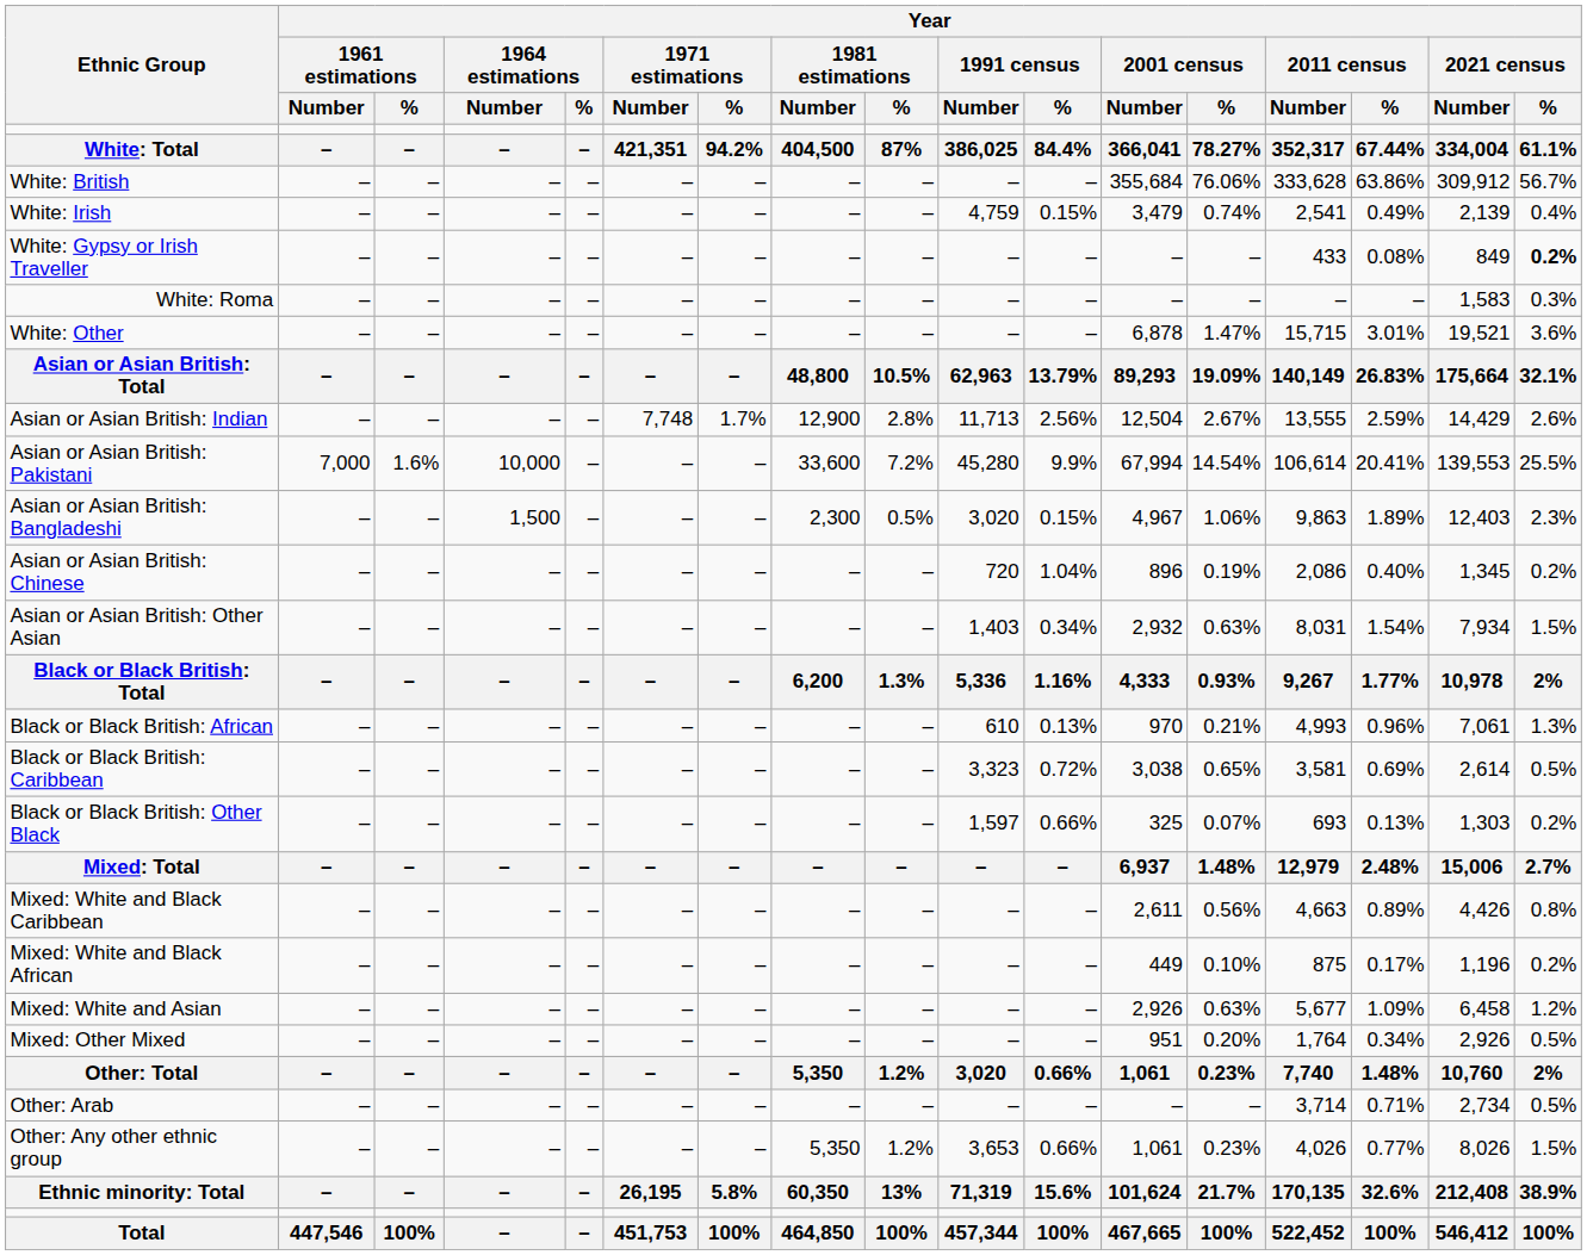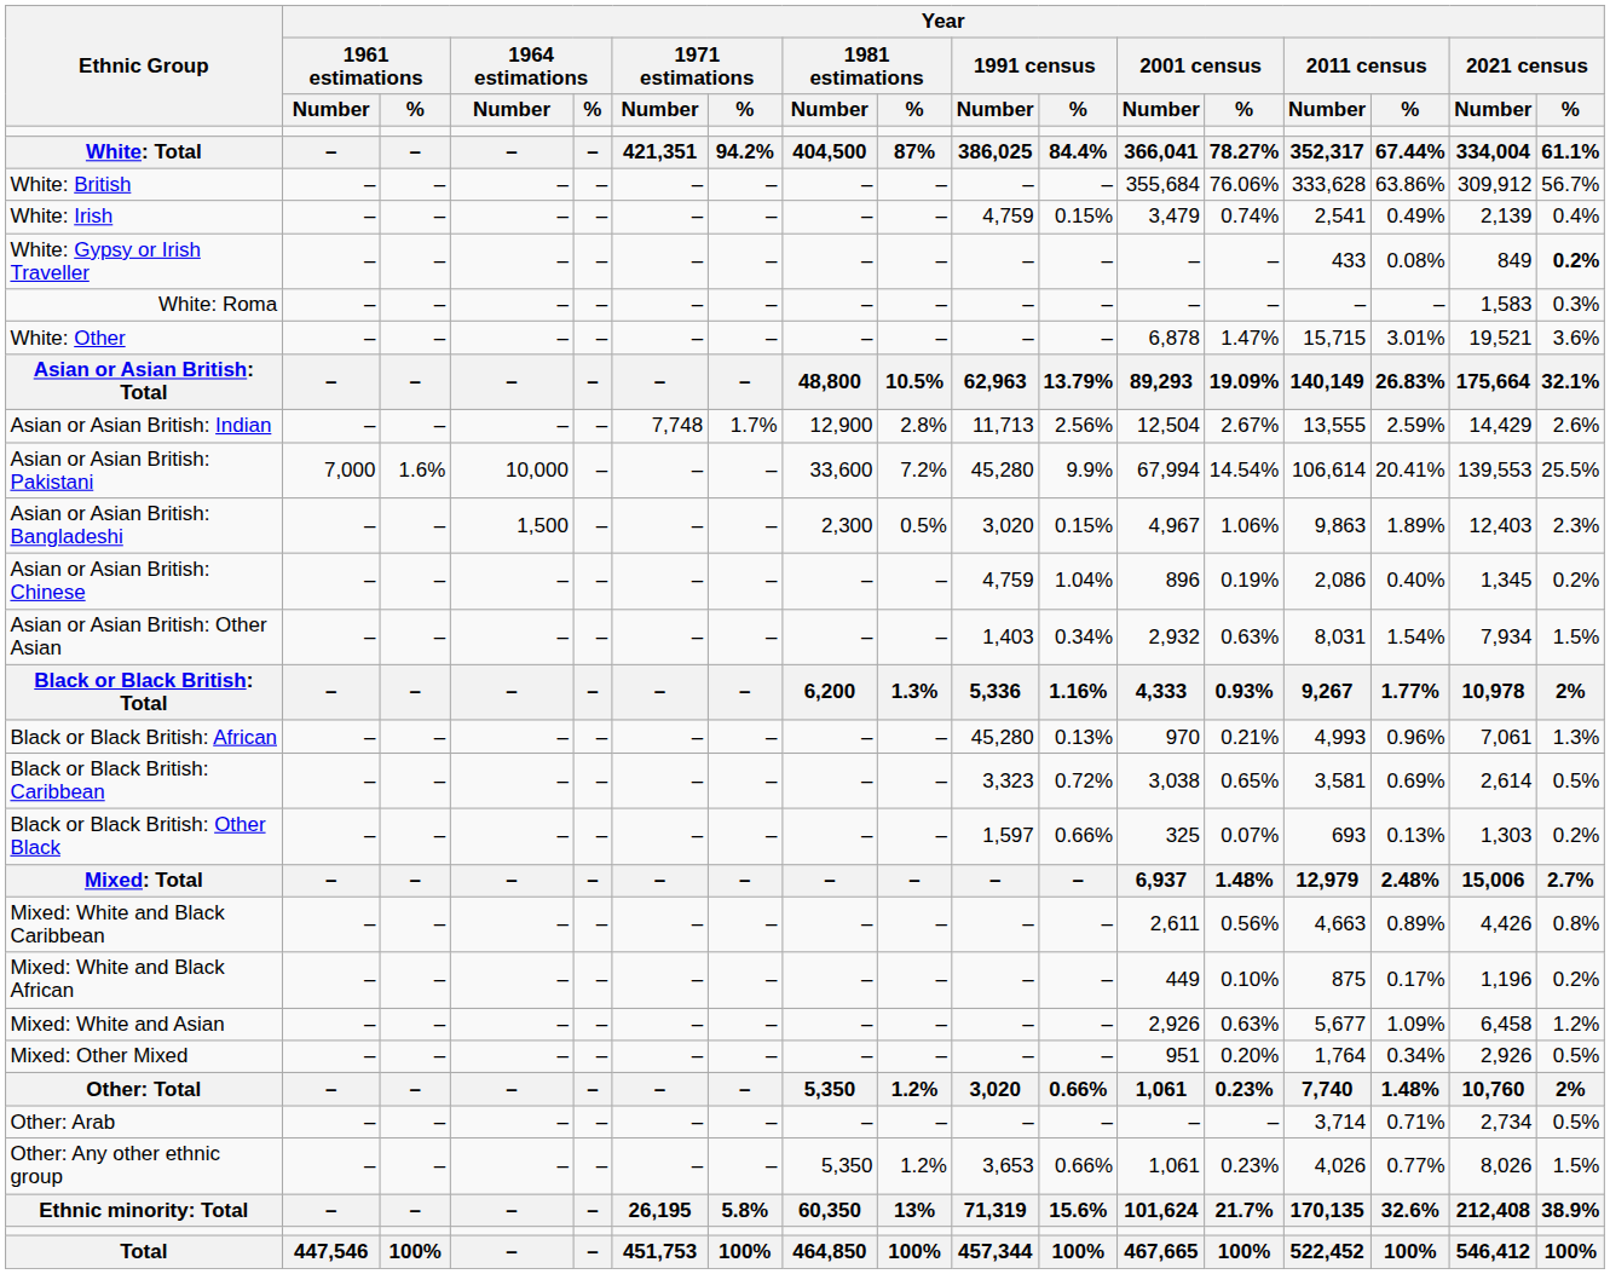Asian or Asian British: Chinese | Year / 1991 census / Number: 720 -> 4,759
Black or Black British: African | Year / 1991 census / Number: 610 -> 45,280
